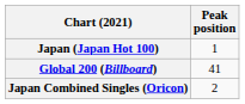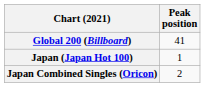rows swapped: Global 200 (Billboard) <-> Japan (Japan Hot 100)
